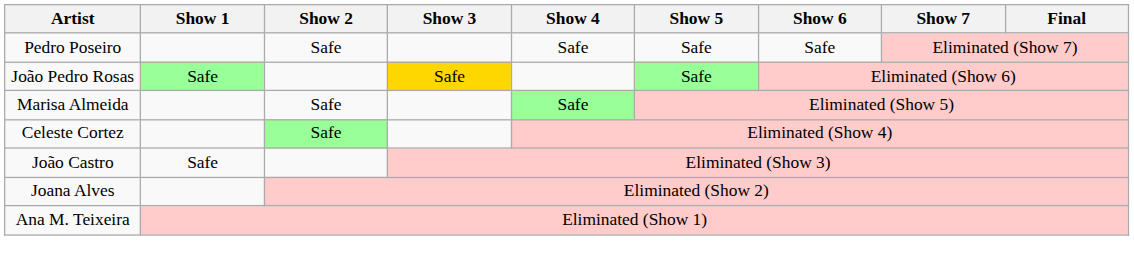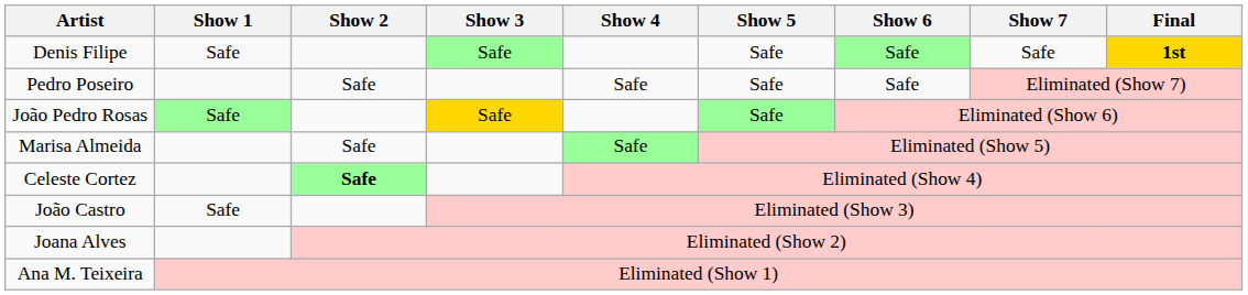+ row: Denis Filipe | Safe | Safe | Safe | Safe | Safe | 1st
Celeste Cortez | Show 2: normal -> bold
